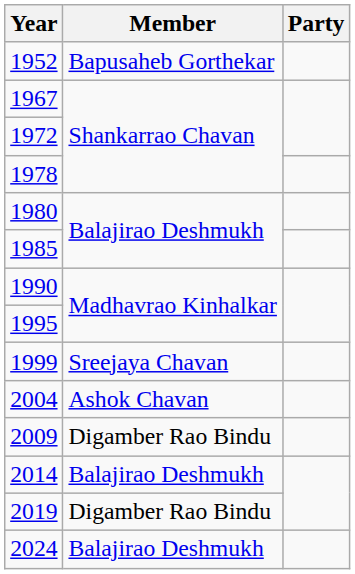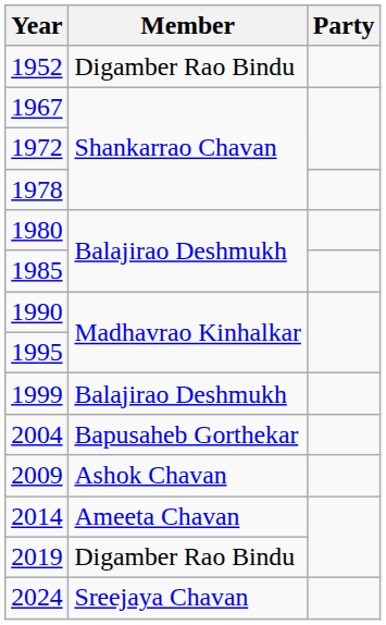1952 | Member: Bapusaheb Gorthekar -> Digamber Rao Bindu
1999 | Member: Sreejaya Chavan -> Balajirao Deshmukh
2004 | Member: Ashok Chavan -> Bapusaheb Gorthekar
2009 | Member: Digamber Rao Bindu -> Ashok Chavan
2014 | Member: Balajirao Deshmukh -> Ameeta Chavan
2024 | Member: Balajirao Deshmukh -> Sreejaya Chavan
